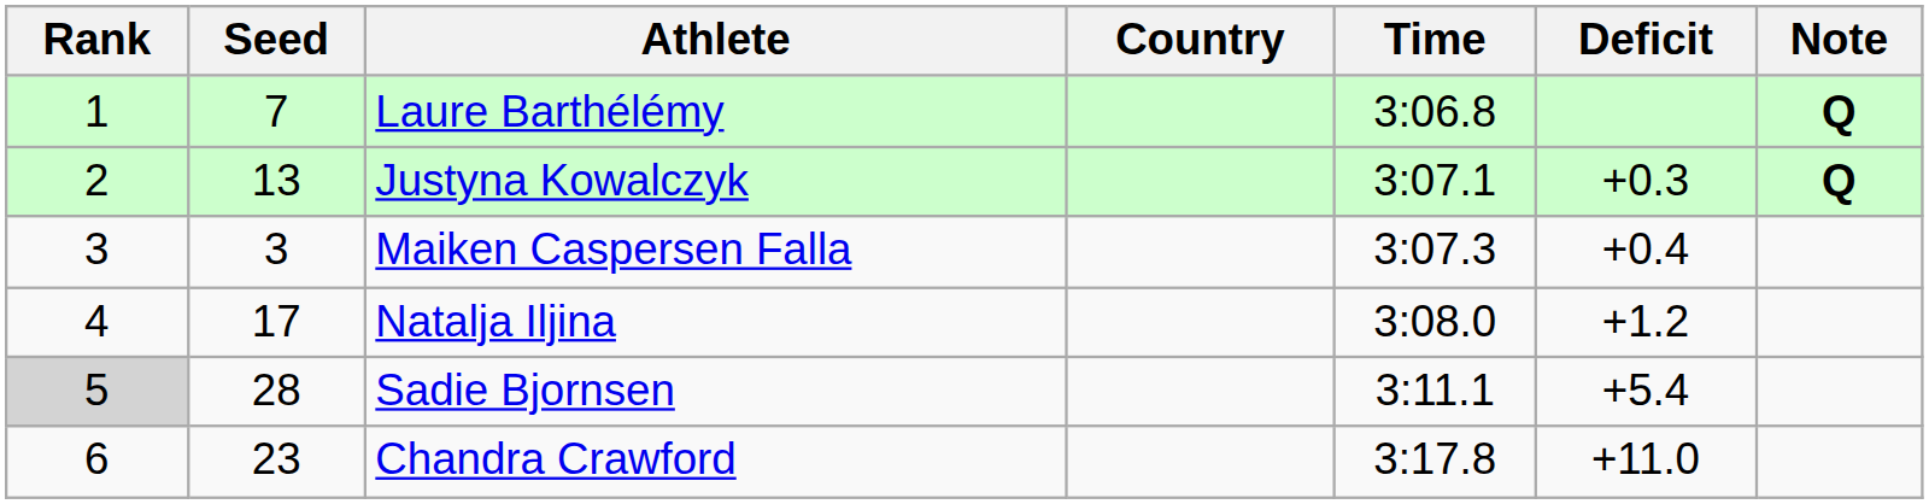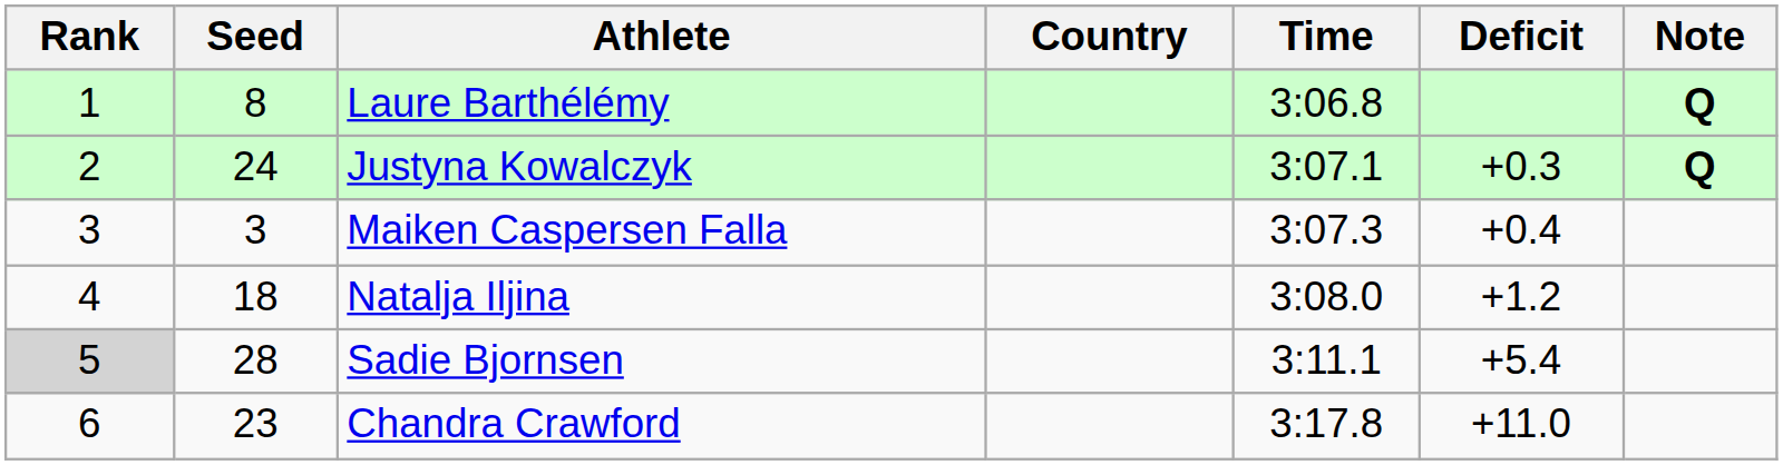Laure Barthélémy | Seed: 7 -> 8
Justyna Kowalczyk | Seed: 13 -> 24
Natalja Iljina | Seed: 17 -> 18
